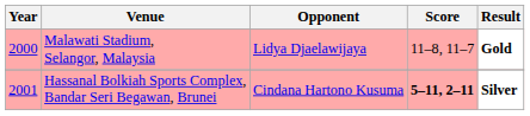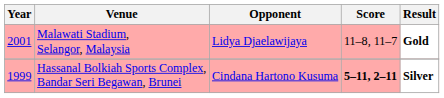Malawati Stadium, Selangor, Malaysia | Year: 2000 -> 2001
Hassanal Bolkiah Sports Complex, Bandar Seri Begawan, Brunei | Year: 2001 -> 1999
